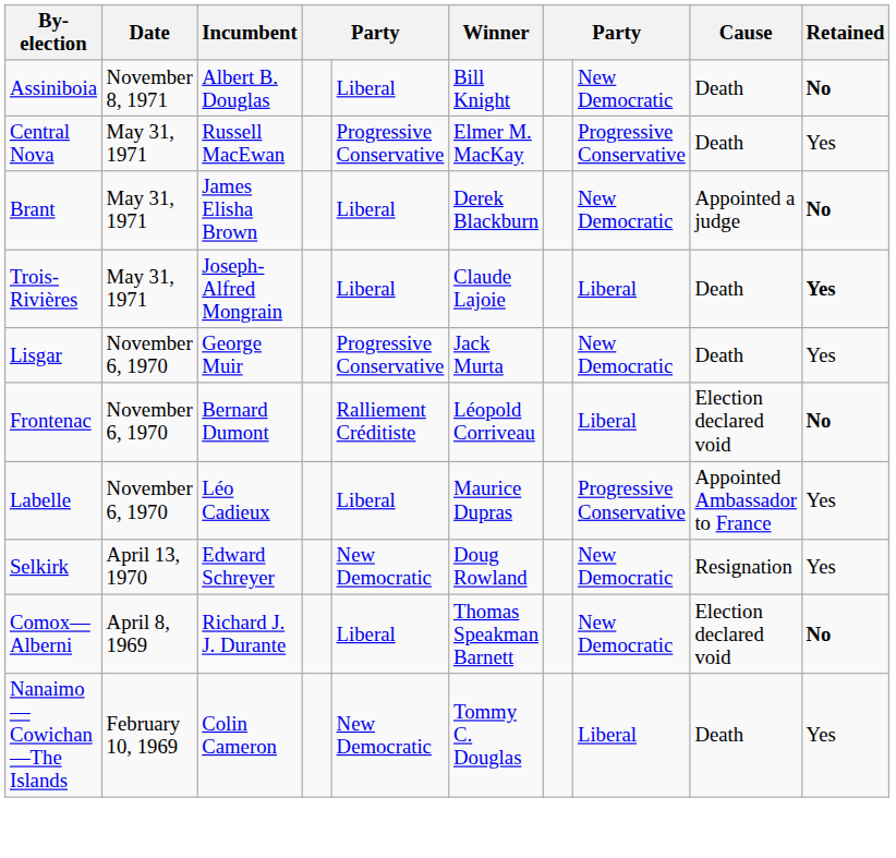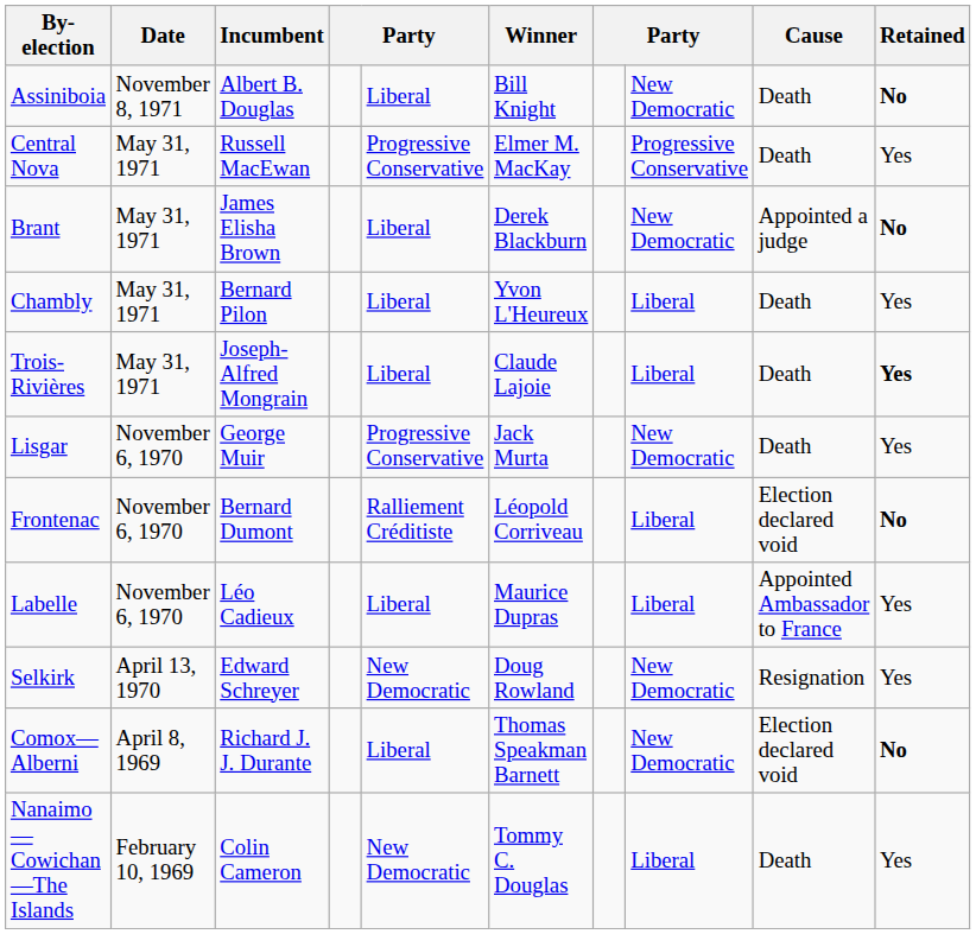+ row: Chambly | May 31, 1971 | Bernard Pilon | Liberal | Yvon L'Heureux | Liberal | Death | Yes
Labelle | column 8: Progressive Conservative -> Liberal
